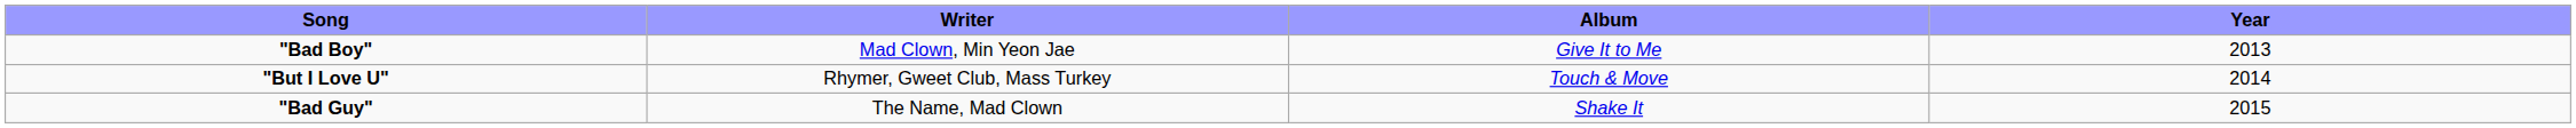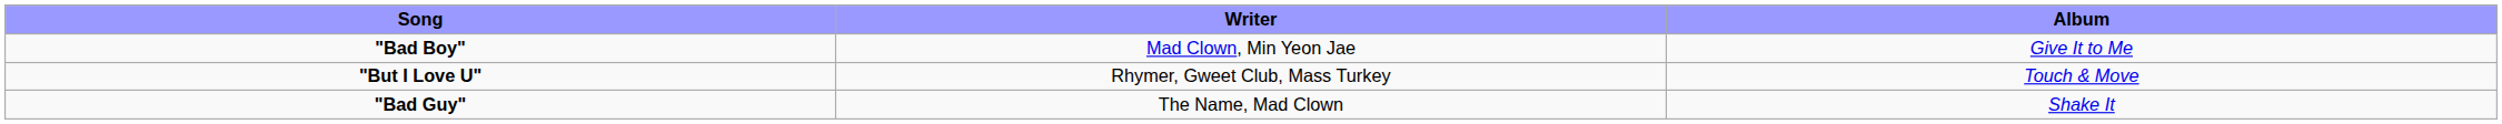- column: Year | 2013 | 2014 | 2015
